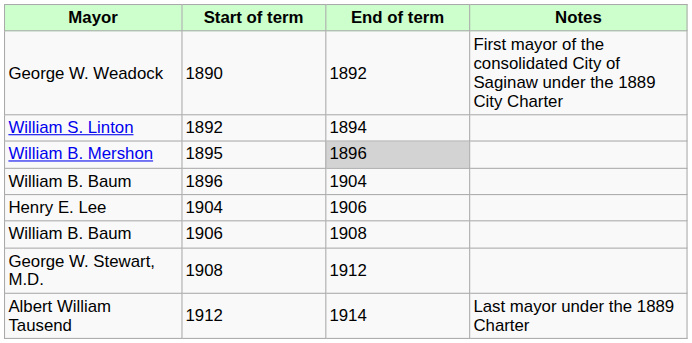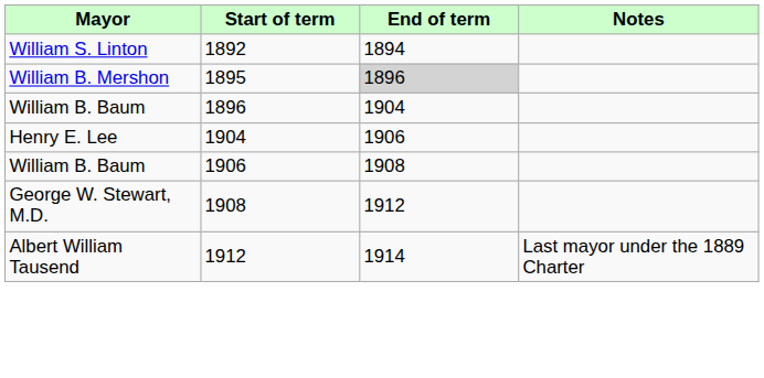- row: George W. Weadock | 1890 | 1892 | First mayor of the consolidated City of Saginaw under the 1889 City Charter
